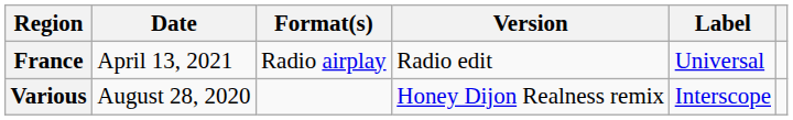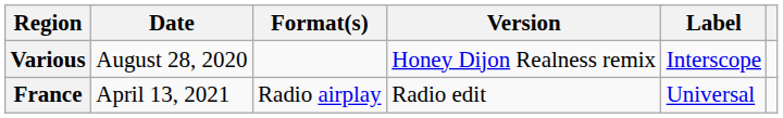rows swapped: Various <-> France
